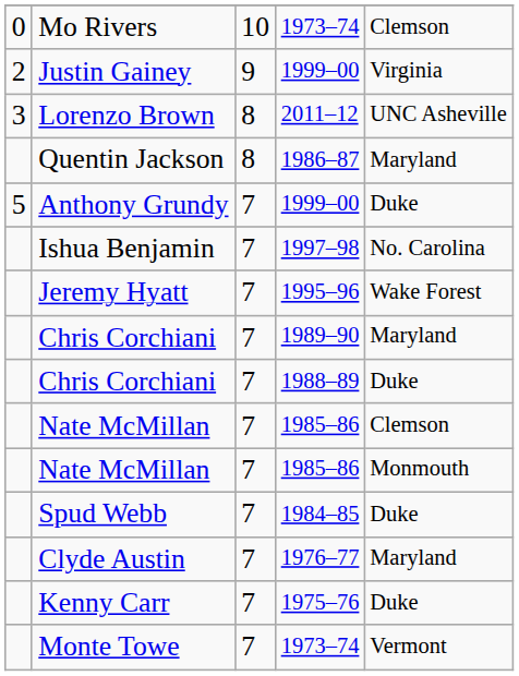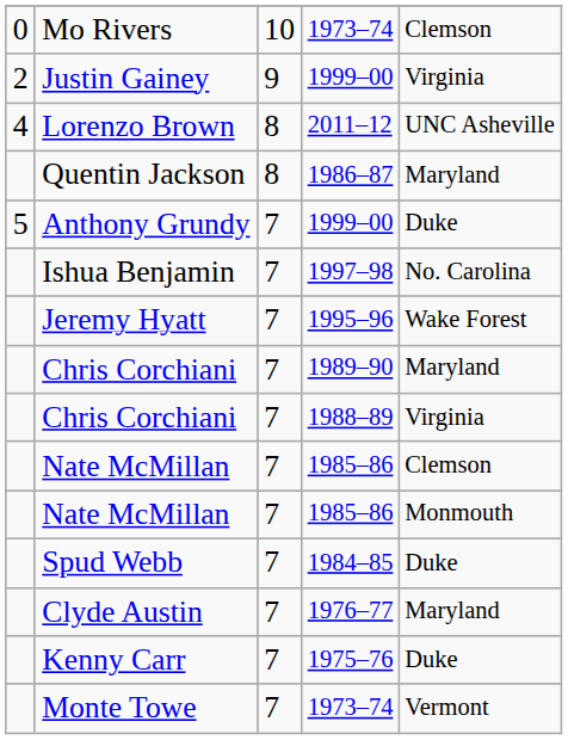Lorenzo Brown | column 1: 3 -> 4
Chris Corchiani / 1988–89 | column 5: Duke -> Virginia
